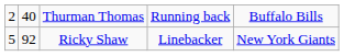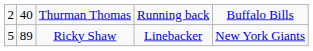Ricky Shaw | column 2: 92 -> 89
